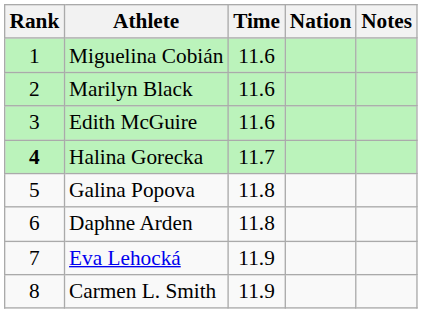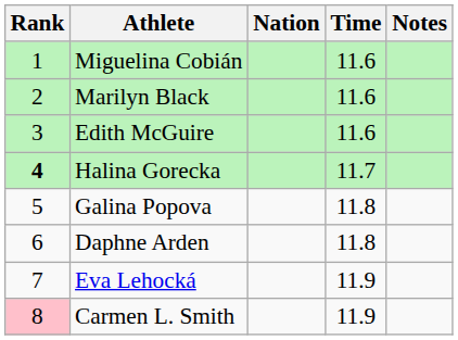columns swapped: Nation <-> Time
Carmen L. Smith | Rank: no background -> pink background
